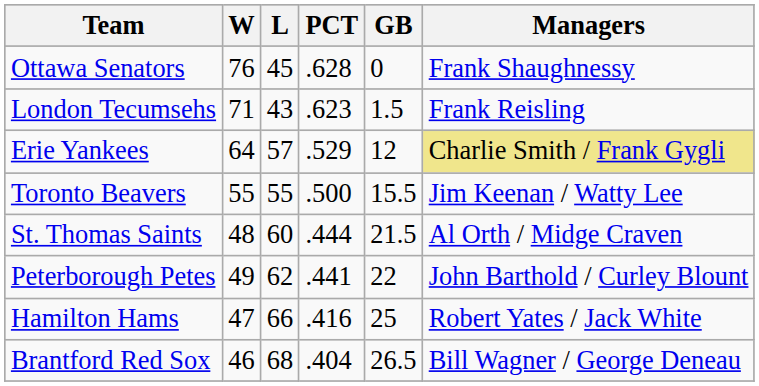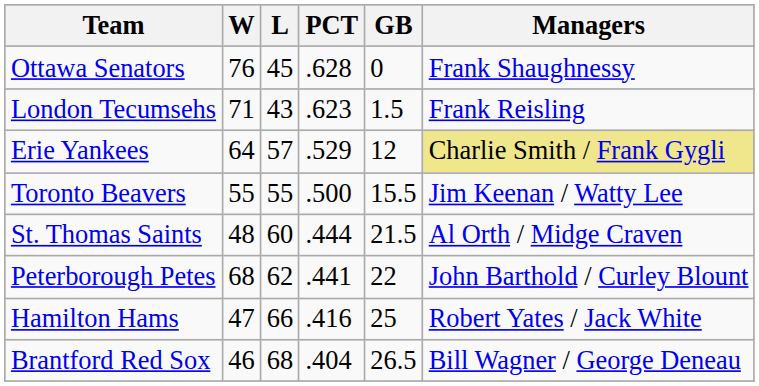Peterborough Petes | W: 49 -> 68
